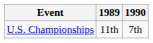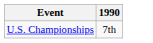- column: 1989 | 11th
